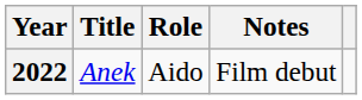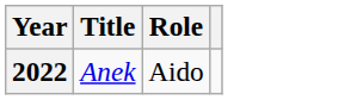- column: Notes | Film debut
